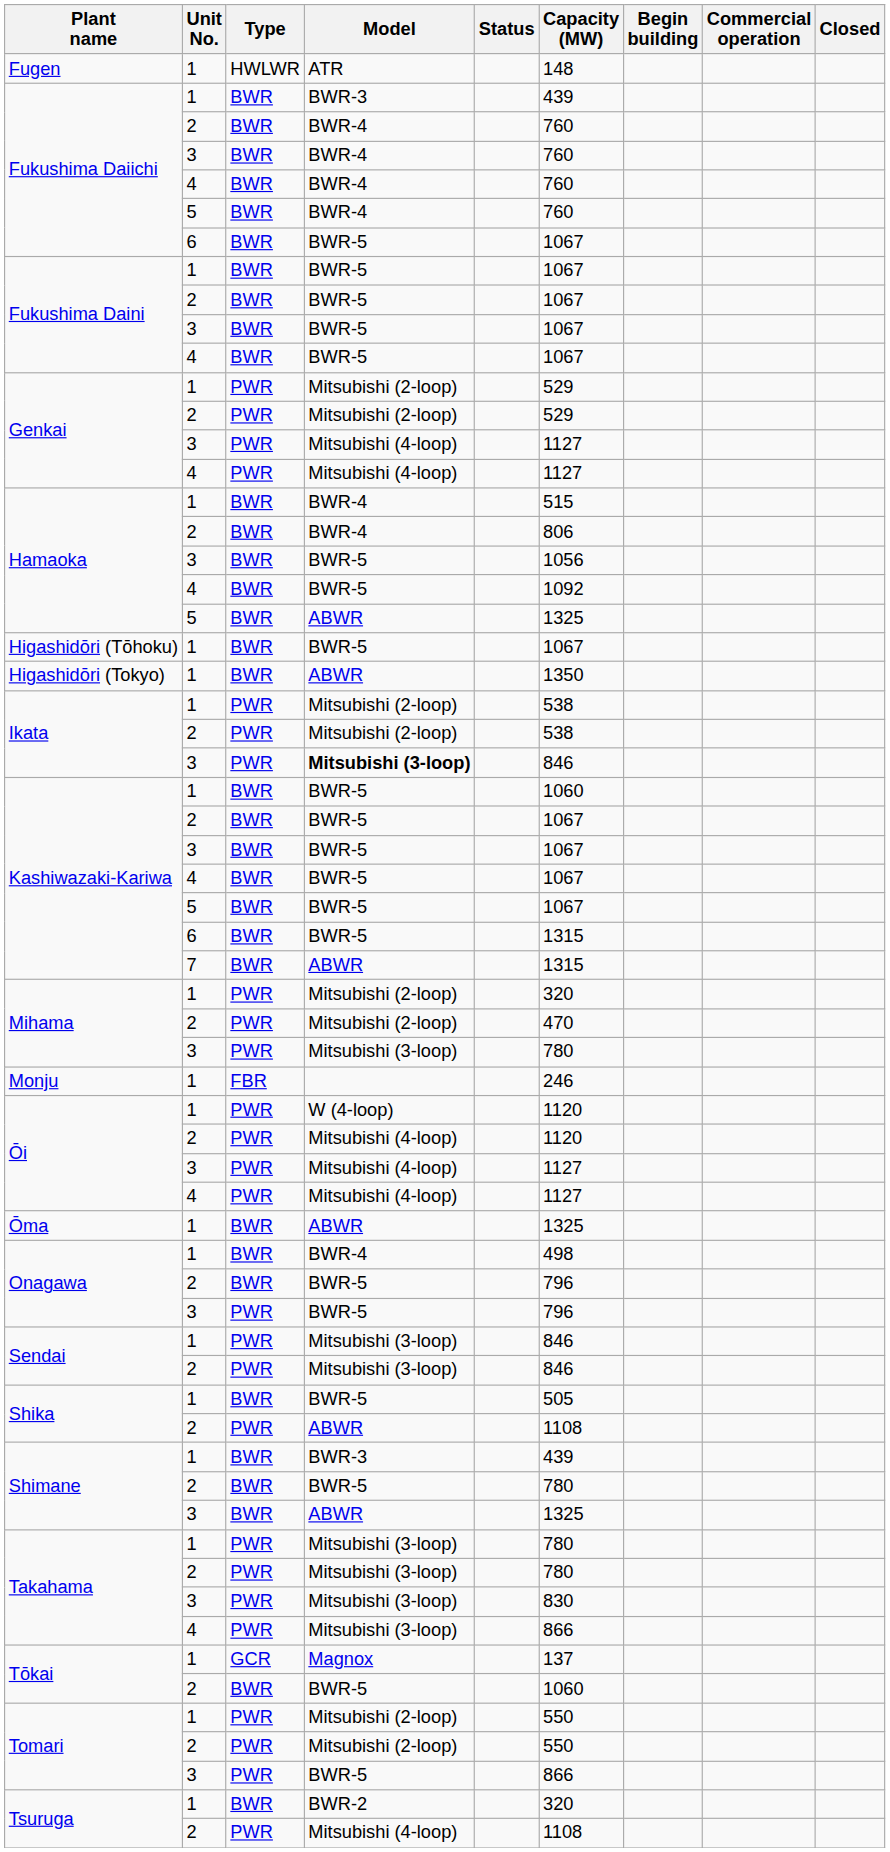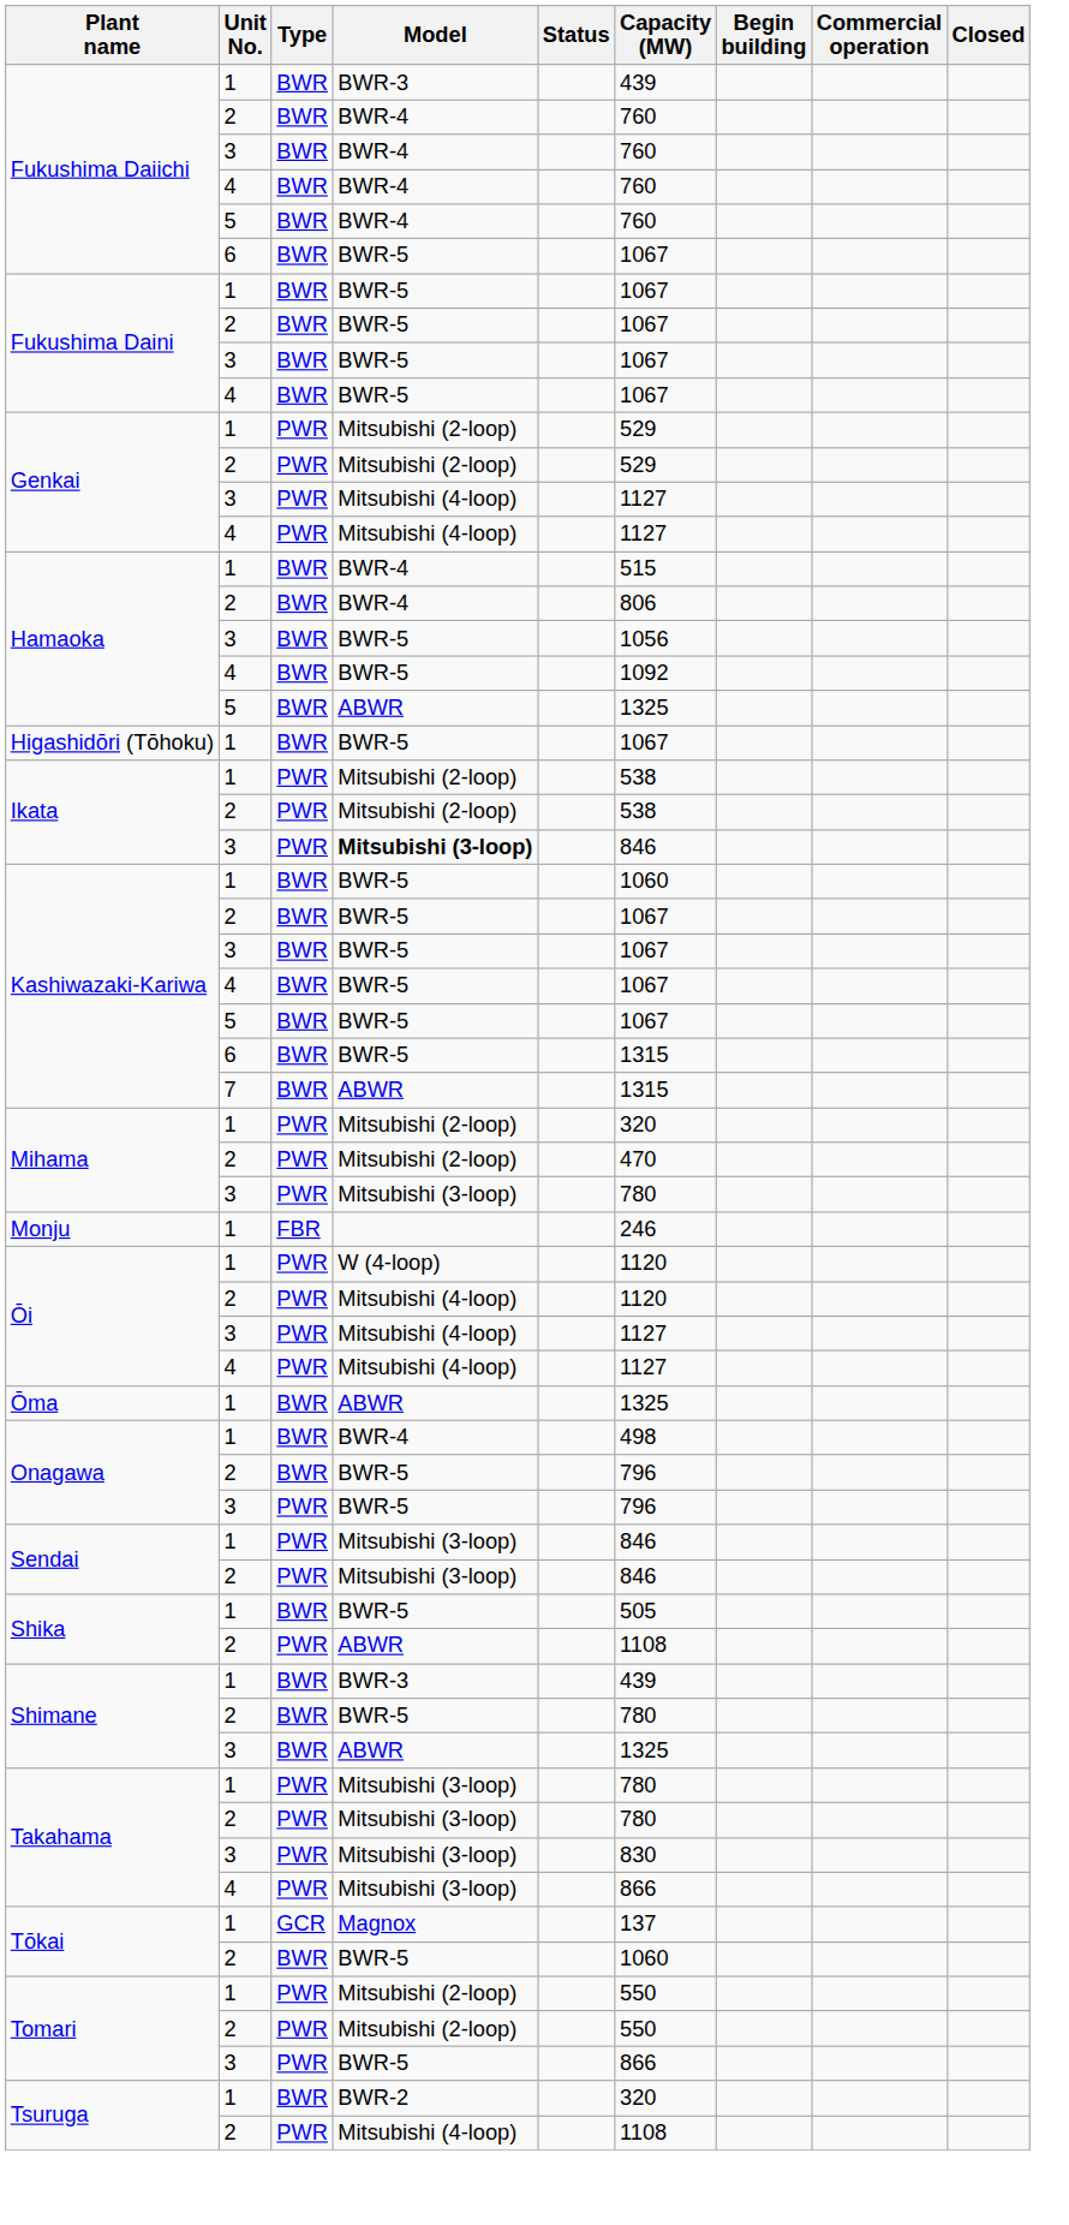- row: Fugen | 1 | HWLWR | ATR | 148
- row: Higashidōri (Tokyo) | 1 | BWR | ABWR | 1350
